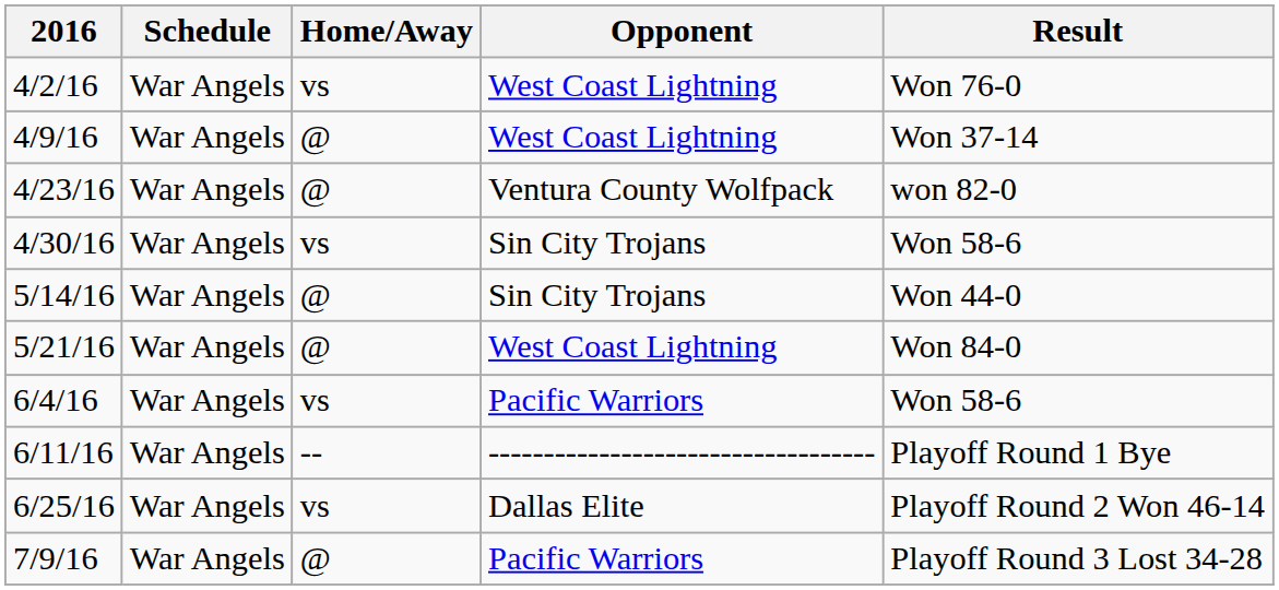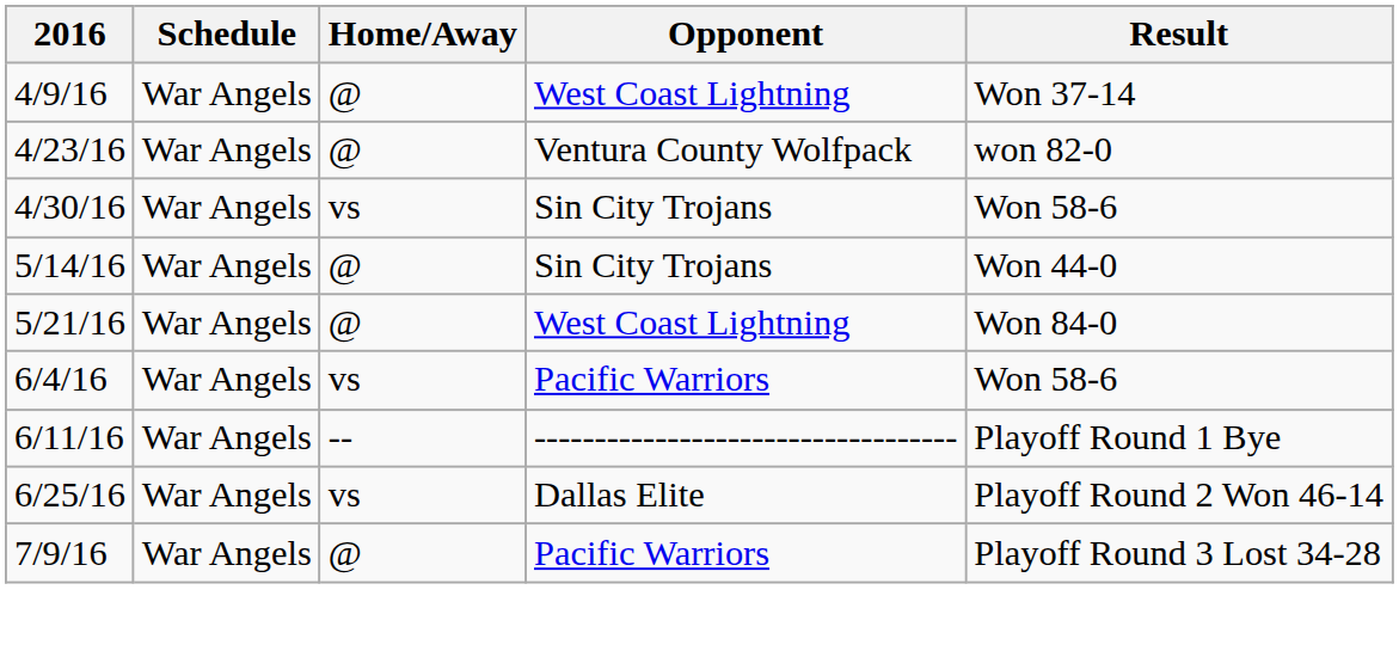- row: 4/2/16 | War Angels | vs | West Coast Lightning | Won 76-0
